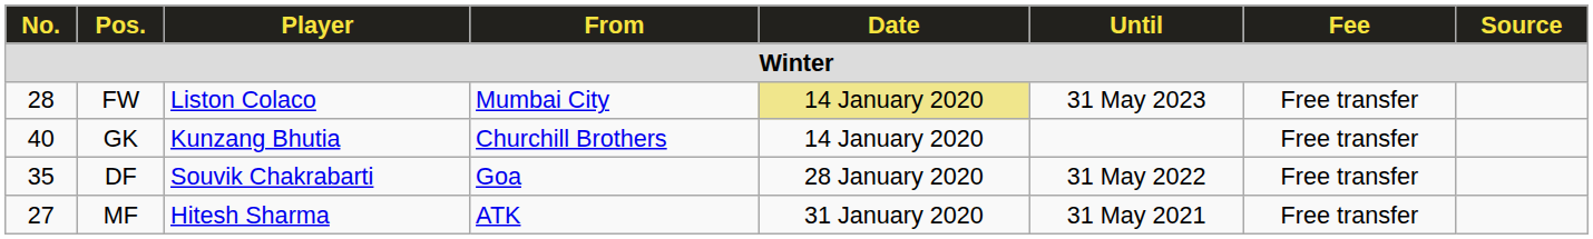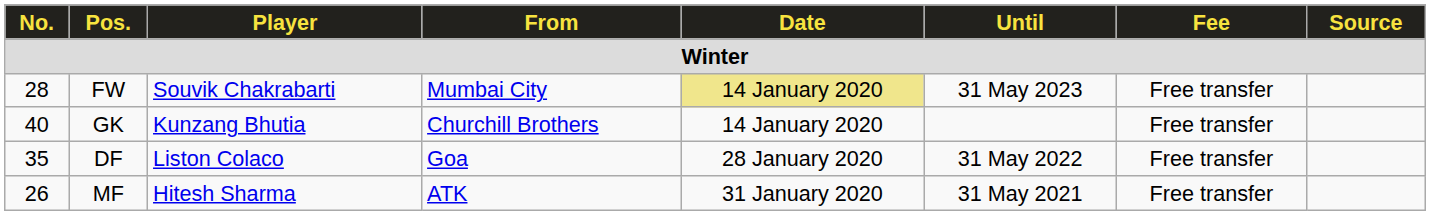FW | Player: Liston Colaco -> Souvik Chakrabarti
DF | Player: Souvik Chakrabarti -> Liston Colaco
MF | No.: 27 -> 26
